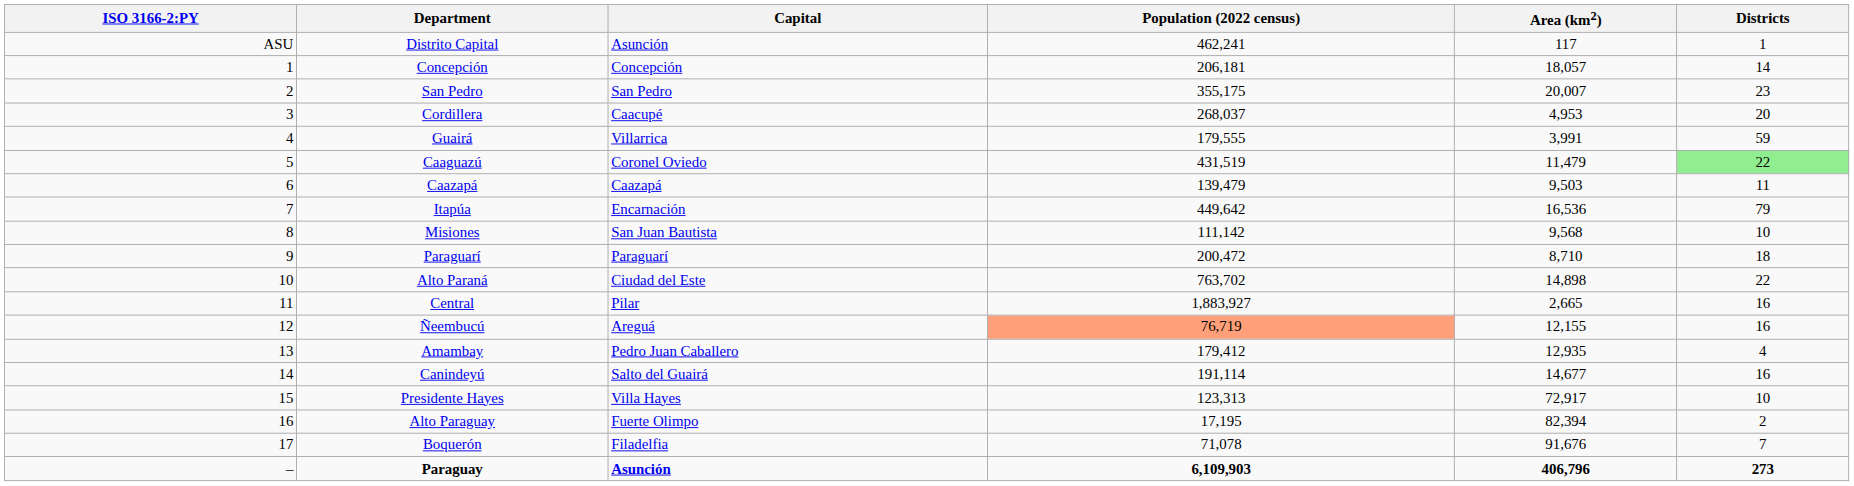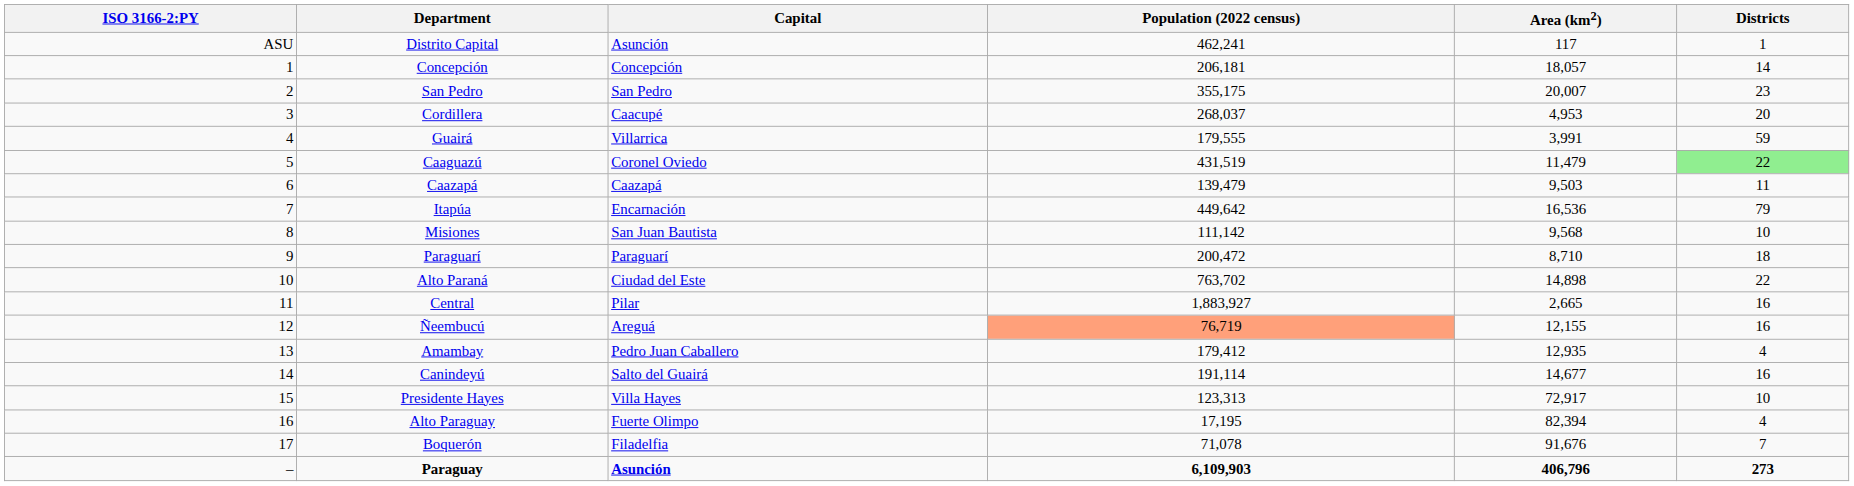Alto Paraguay | Districts: 2 -> 4
